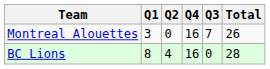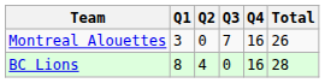columns swapped: Q3 <-> Q4
